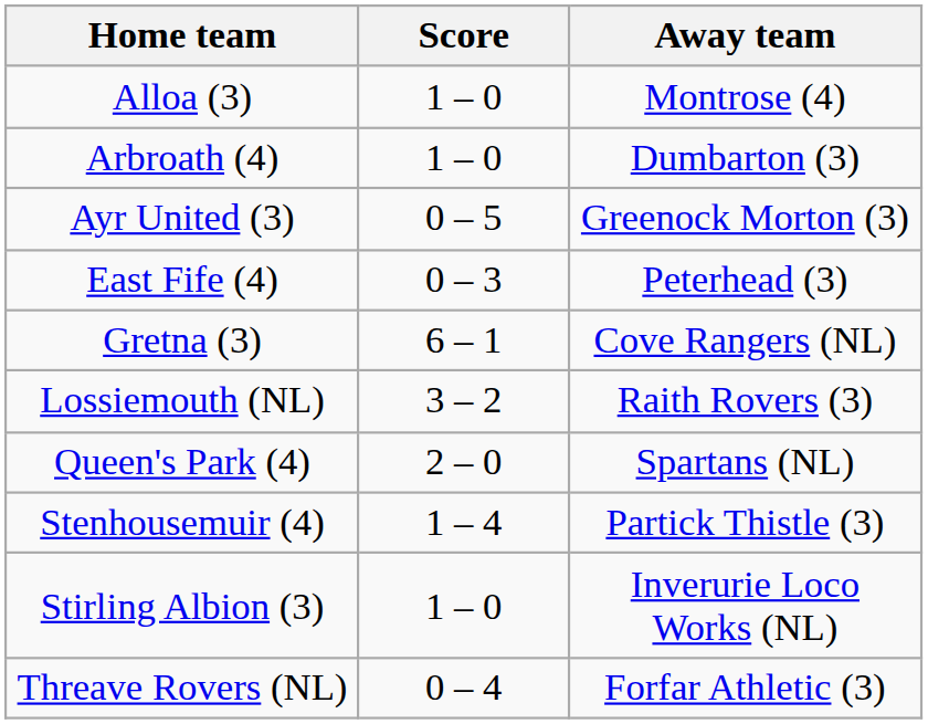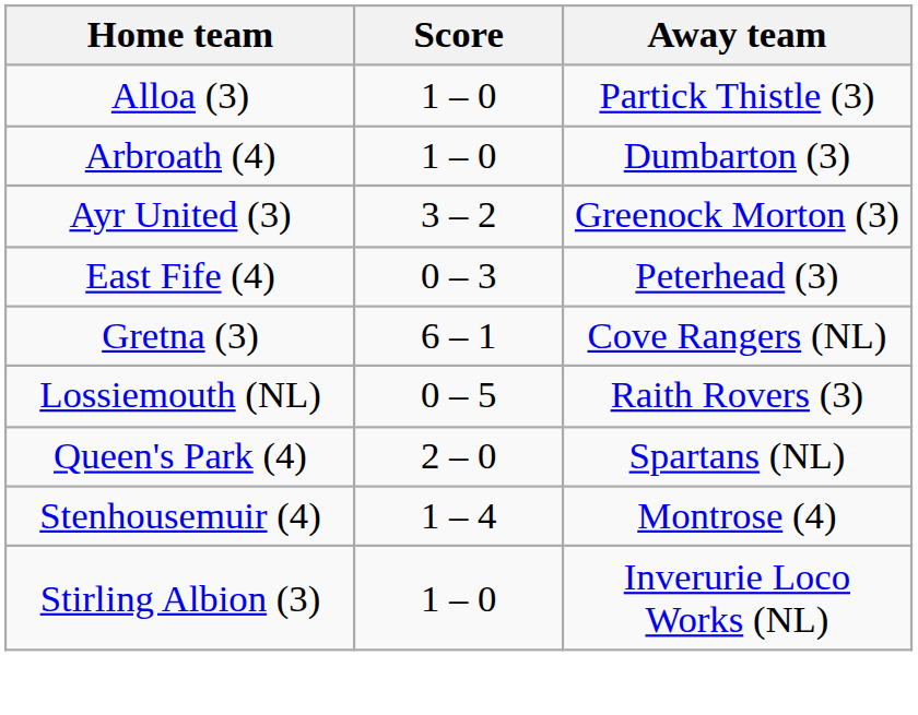Alloa (3) | Away team: Montrose (4) -> Partick Thistle (3)
Ayr United (3) | Score: 0 – 5 -> 3 – 2
Lossiemouth (NL) | Score: 3 – 2 -> 0 – 5
Stenhousemuir (4) | Away team: Partick Thistle (3) -> Montrose (4)
- row: Threave Rovers (NL) | 0 – 4 | Forfar Athletic (3)
